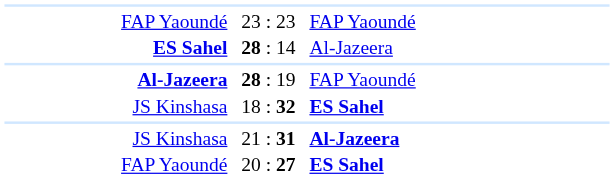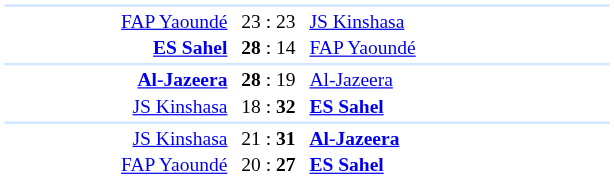23 : 23 | column 3: FAP Yaoundé -> JS Kinshasa
28 : 14 | column 3: Al-Jazeera -> FAP Yaoundé
28 : 19 | column 3: FAP Yaoundé -> Al-Jazeera
